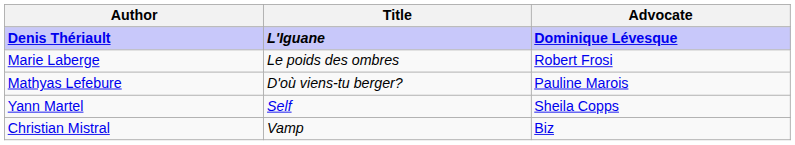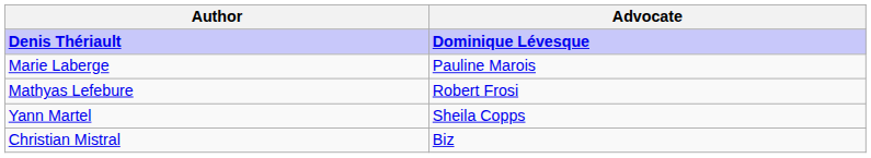- column: Title | L'Iguane | Le poids des ombres | D'où viens-tu berger? | Self | Vamp
Marie Laberge | Advocate: Robert Frosi -> Pauline Marois
Mathyas Lefebure | Advocate: Pauline Marois -> Robert Frosi
